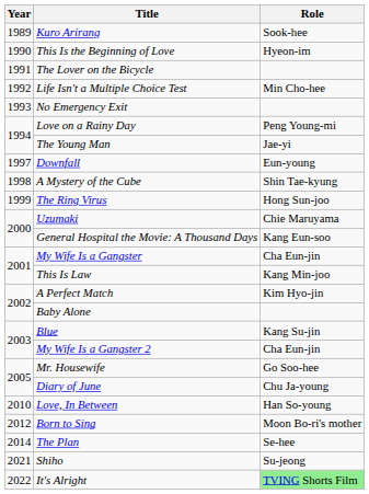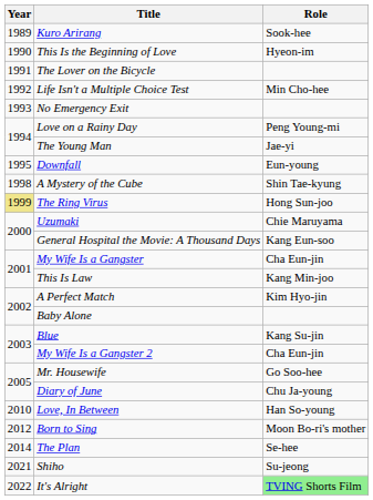Downfall | Year: 1997 -> 1995
The Ring Virus | Year: no background -> khaki background
